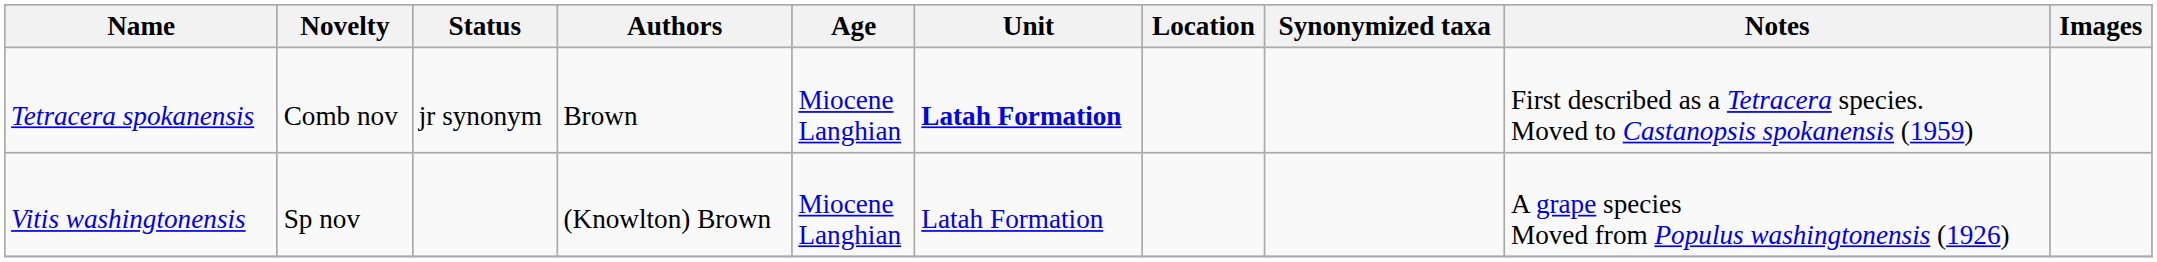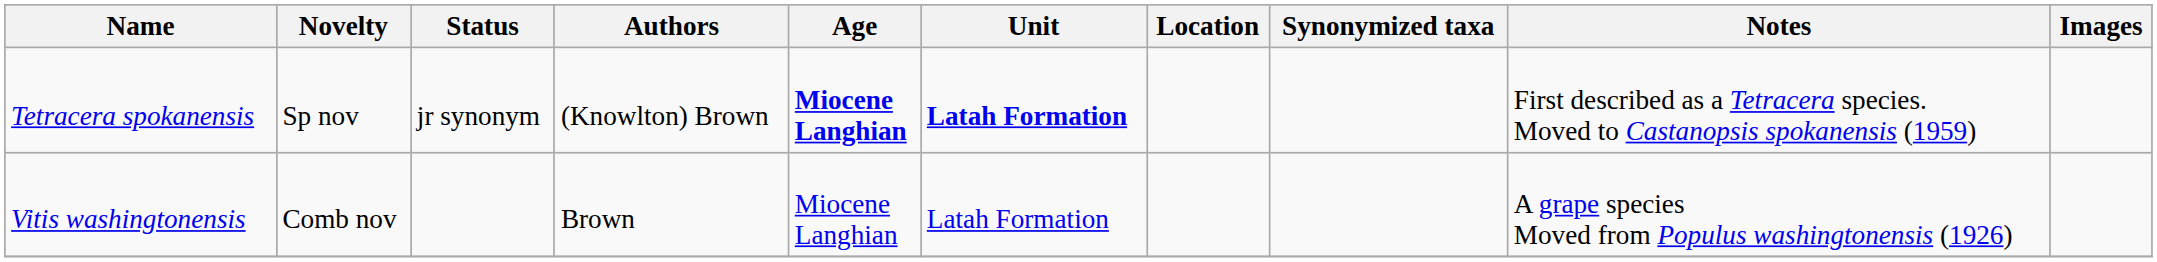Tetracera spokanensis | Novelty: Comb nov -> Sp nov
Tetracera spokanensis | Authors: Brown -> (Knowlton) Brown
Tetracera spokanensis | Age: normal -> bold
Vitis washingtonensis | Novelty: Sp nov -> Comb nov
Vitis washingtonensis | Authors: (Knowlton) Brown -> Brown
